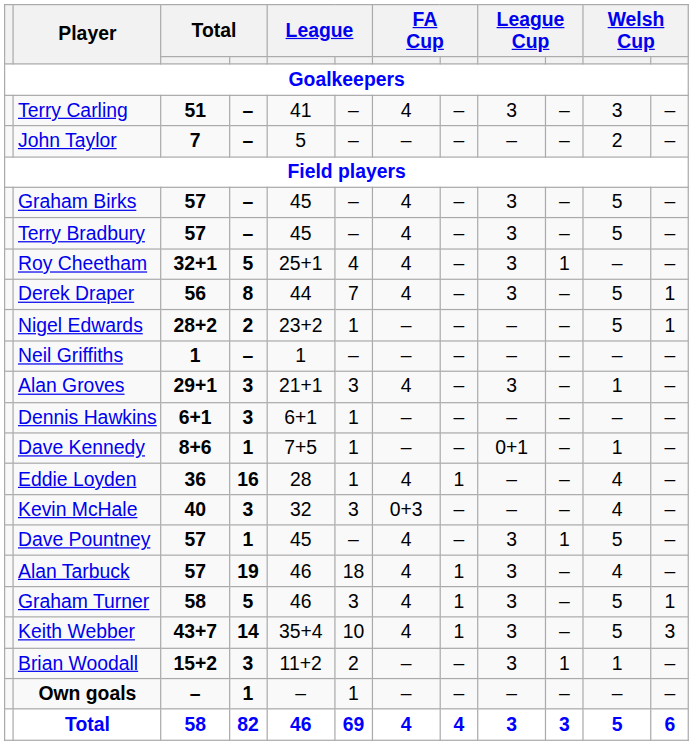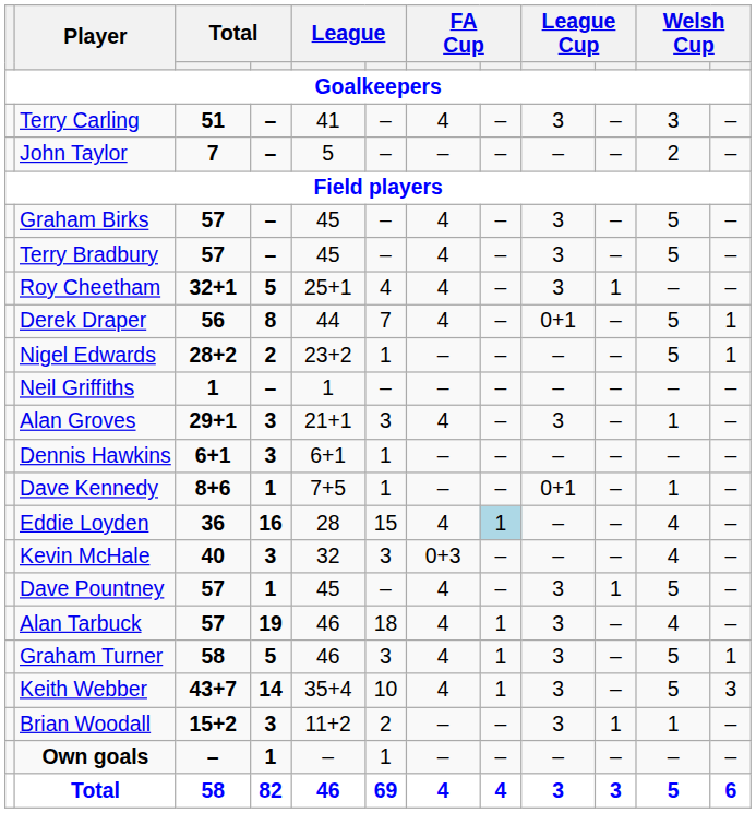Derek Draper | column 9: 3 -> 0+1
Eddie Loyden | column 6: 1 -> 15
Eddie Loyden | column 8: no background -> lightblue background
